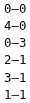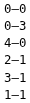rows swapped: 0–3 <-> 4–0
